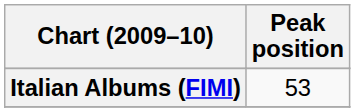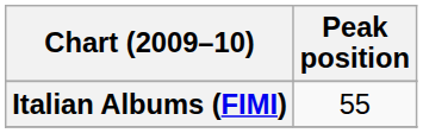Italian Albums (FIMI) | Peak position: 53 -> 55
